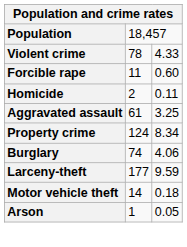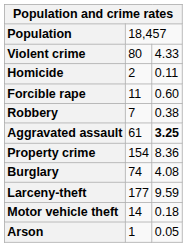Violent crime | column 2: 78 -> 80
rows swapped: Homicide <-> Forcible rape
+ row: Robbery | 7 | 0.38
Aggravated assault | column 3: normal -> bold
Property crime | column 2: 124 -> 154
Property crime | column 3: 8.34 -> 8.36
Burglary | column 3: 4.06 -> 4.08
